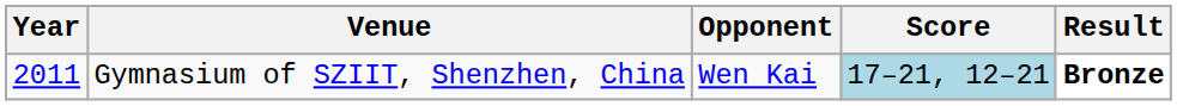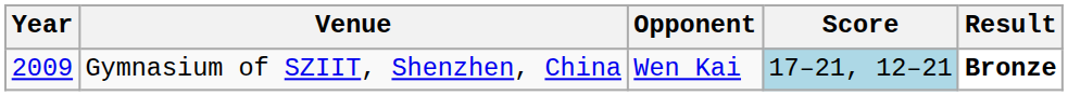Gymnasium of SZIIT, Shenzhen, China | Year: 2011 -> 2009
